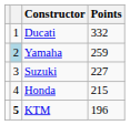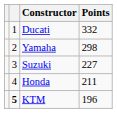Yamaha | column 2: lightblue background -> no background
Yamaha | Points: 259 -> 298
Honda | Points: 215 -> 211
